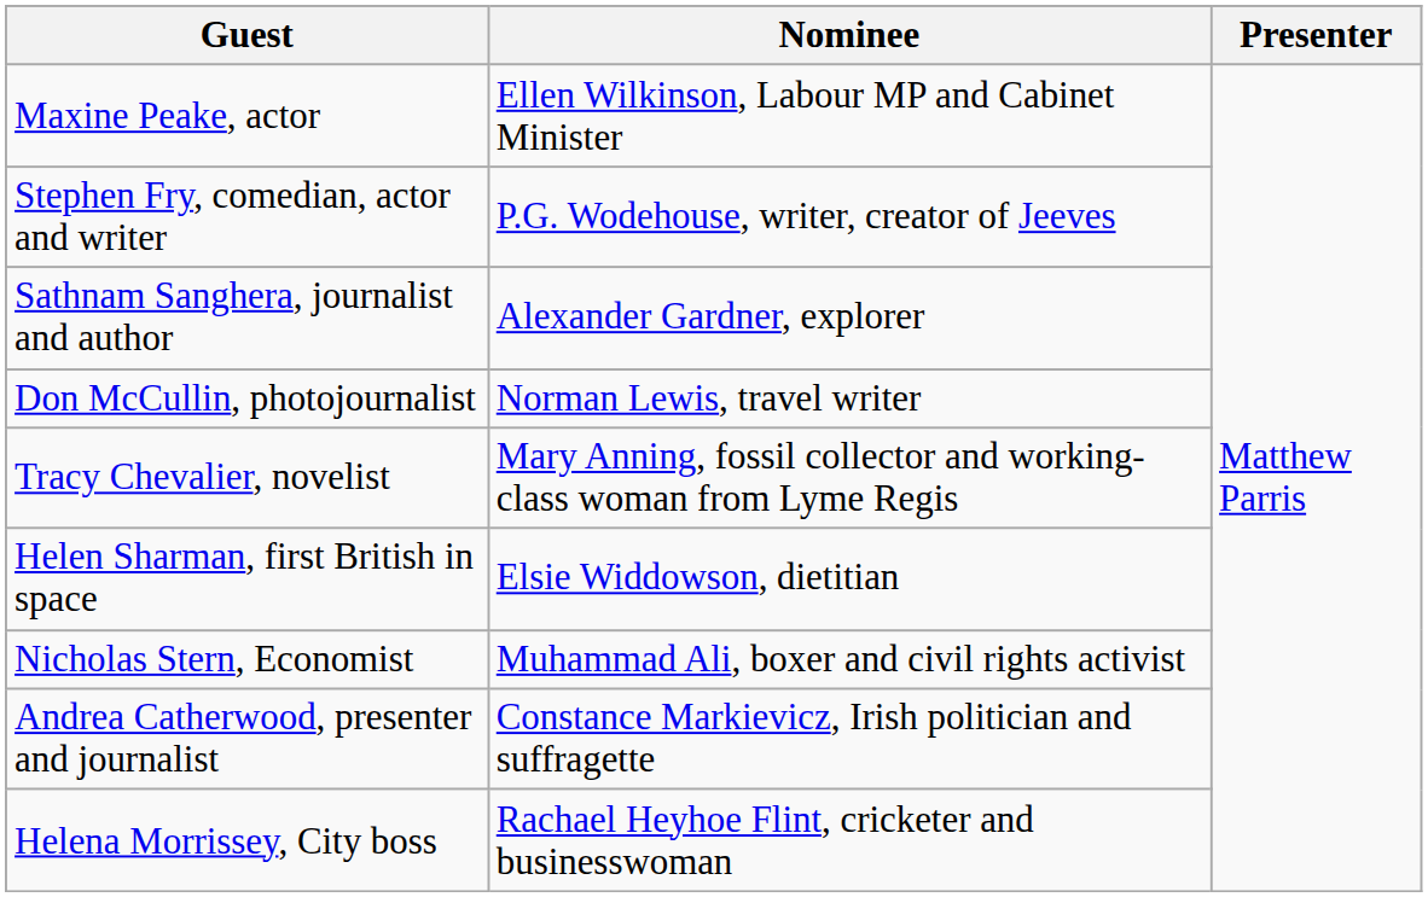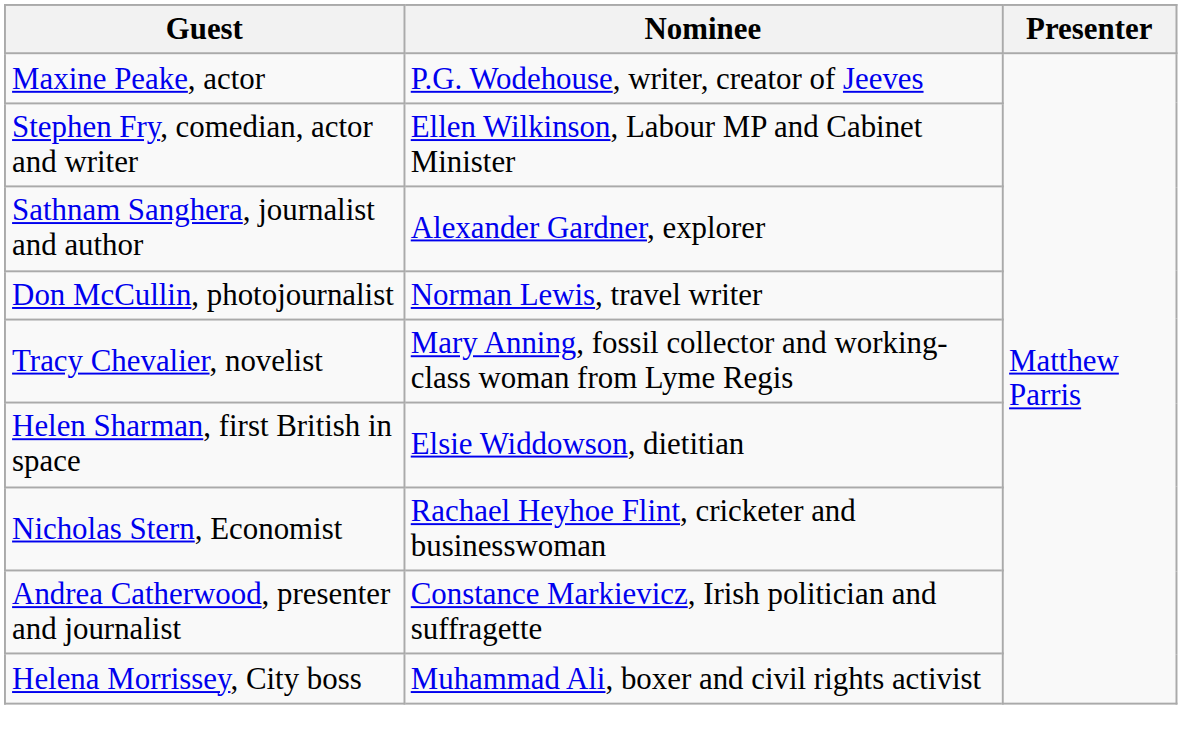Maxine Peake, actor | Nominee: Ellen Wilkinson, Labour MP and Cabinet Minister -> P.G. Wodehouse, writer, creator of Jeeves
Stephen Fry, comedian, actor and writer | Nominee: P.G. Wodehouse, writer, creator of Jeeves -> Ellen Wilkinson, Labour MP and Cabinet Minister
Nicholas Stern, Economist | Nominee: Muhammad Ali, boxer and civil rights activist -> Rachael Heyhoe Flint, cricketer and businesswoman
Helena Morrissey, City boss | Nominee: Rachael Heyhoe Flint, cricketer and businesswoman -> Muhammad Ali, boxer and civil rights activist
